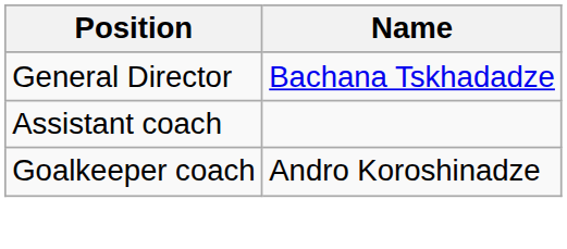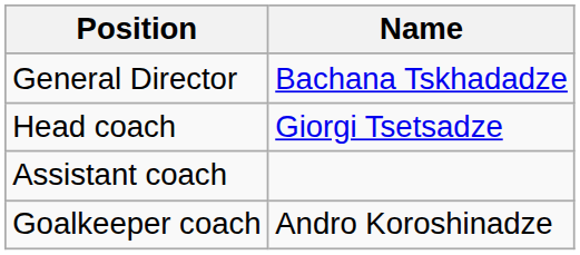+ row: Head coach | Giorgi Tsetsadze
